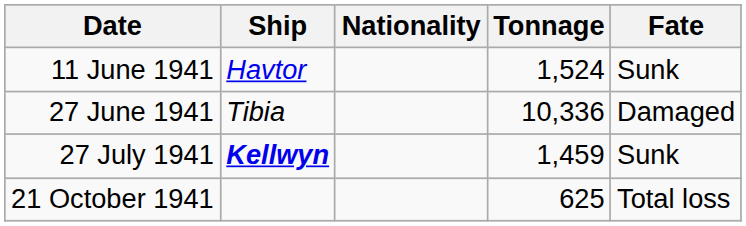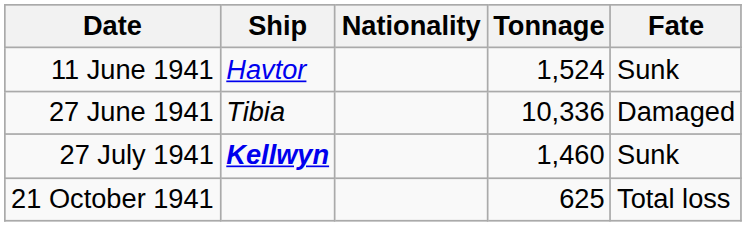27 July 1941 | Tonnage: 1,459 -> 1,460
